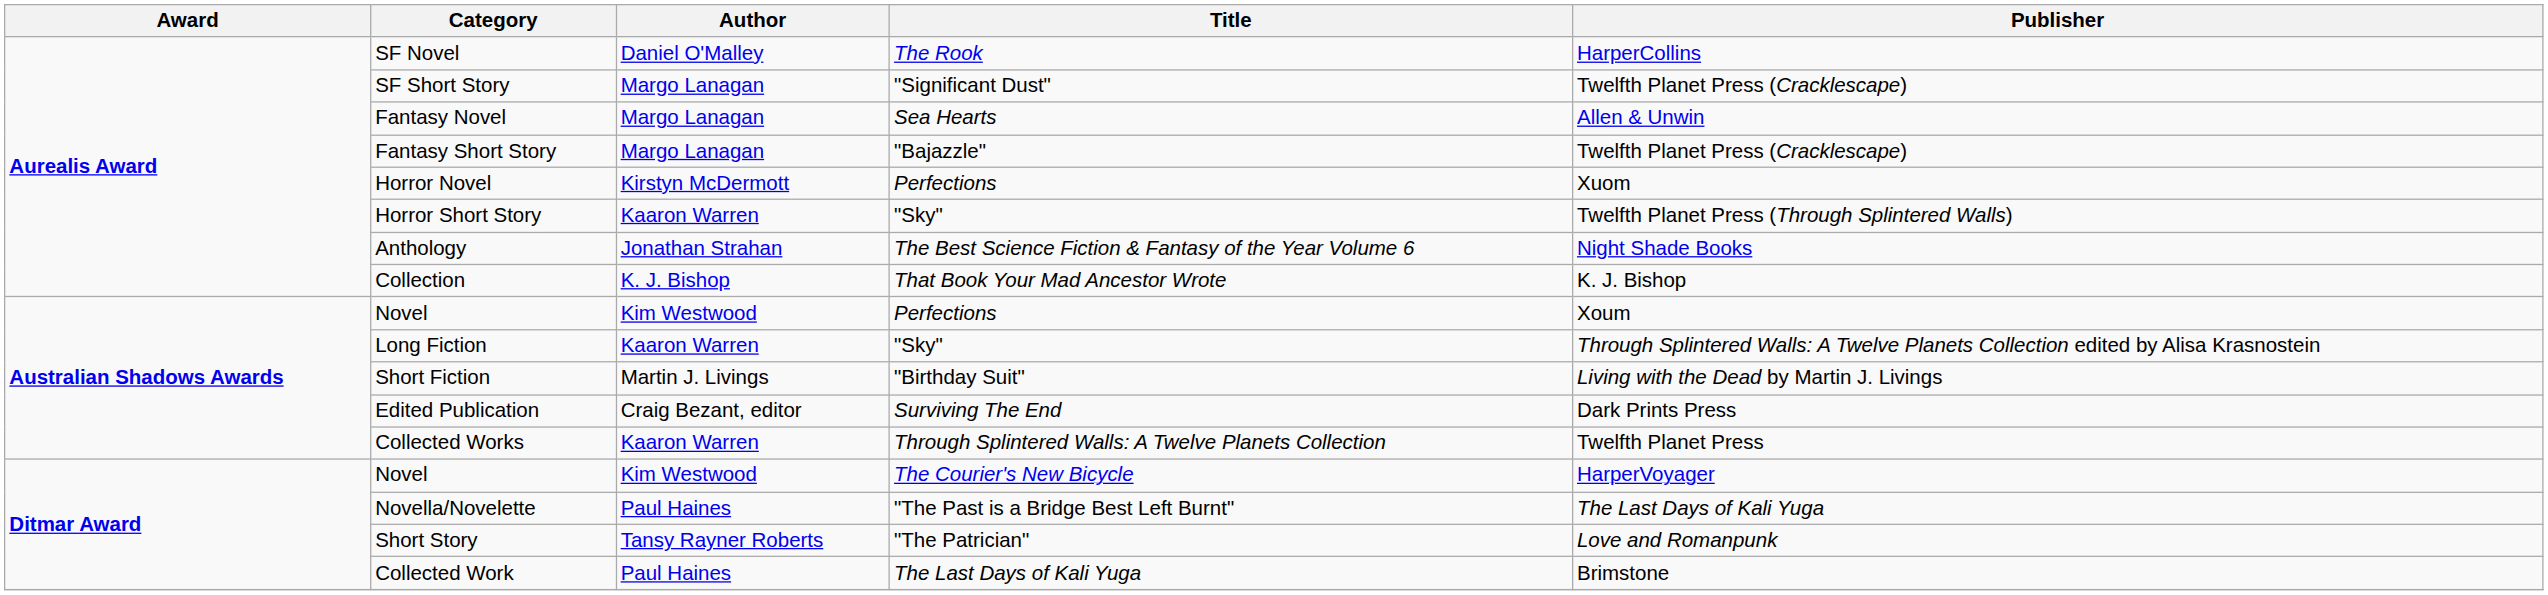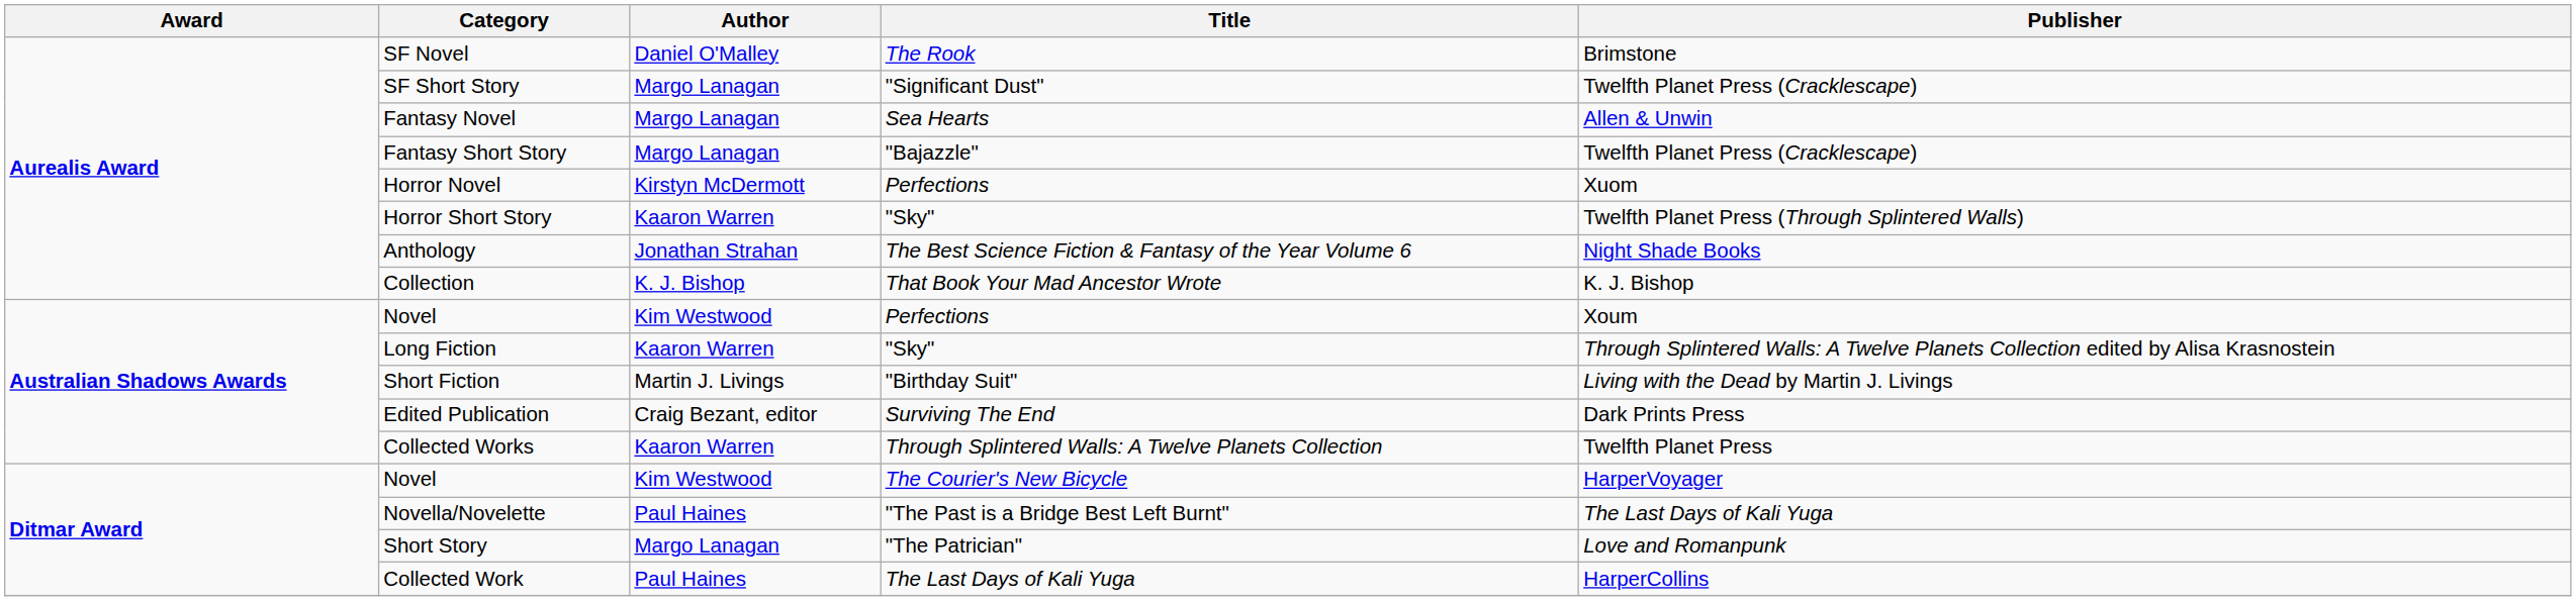SF Novel | Publisher: HarperCollins -> Brimstone
Short Story | Author: Tansy Rayner Roberts -> Margo Lanagan
Collected Work | Publisher: Brimstone -> HarperCollins
